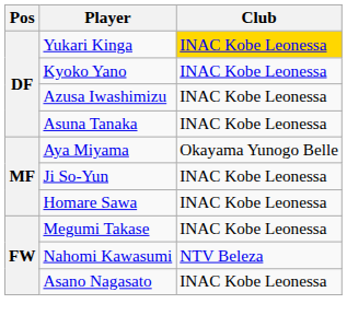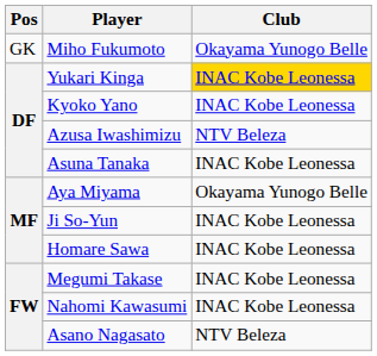+ row: GK | Miho Fukumoto | Okayama Yunogo Belle
Azusa Iwashimizu | Club: INAC Kobe Leonessa -> NTV Beleza
Nahomi Kawasumi | Club: NTV Beleza -> INAC Kobe Leonessa
Asano Nagasato | Club: INAC Kobe Leonessa -> NTV Beleza
